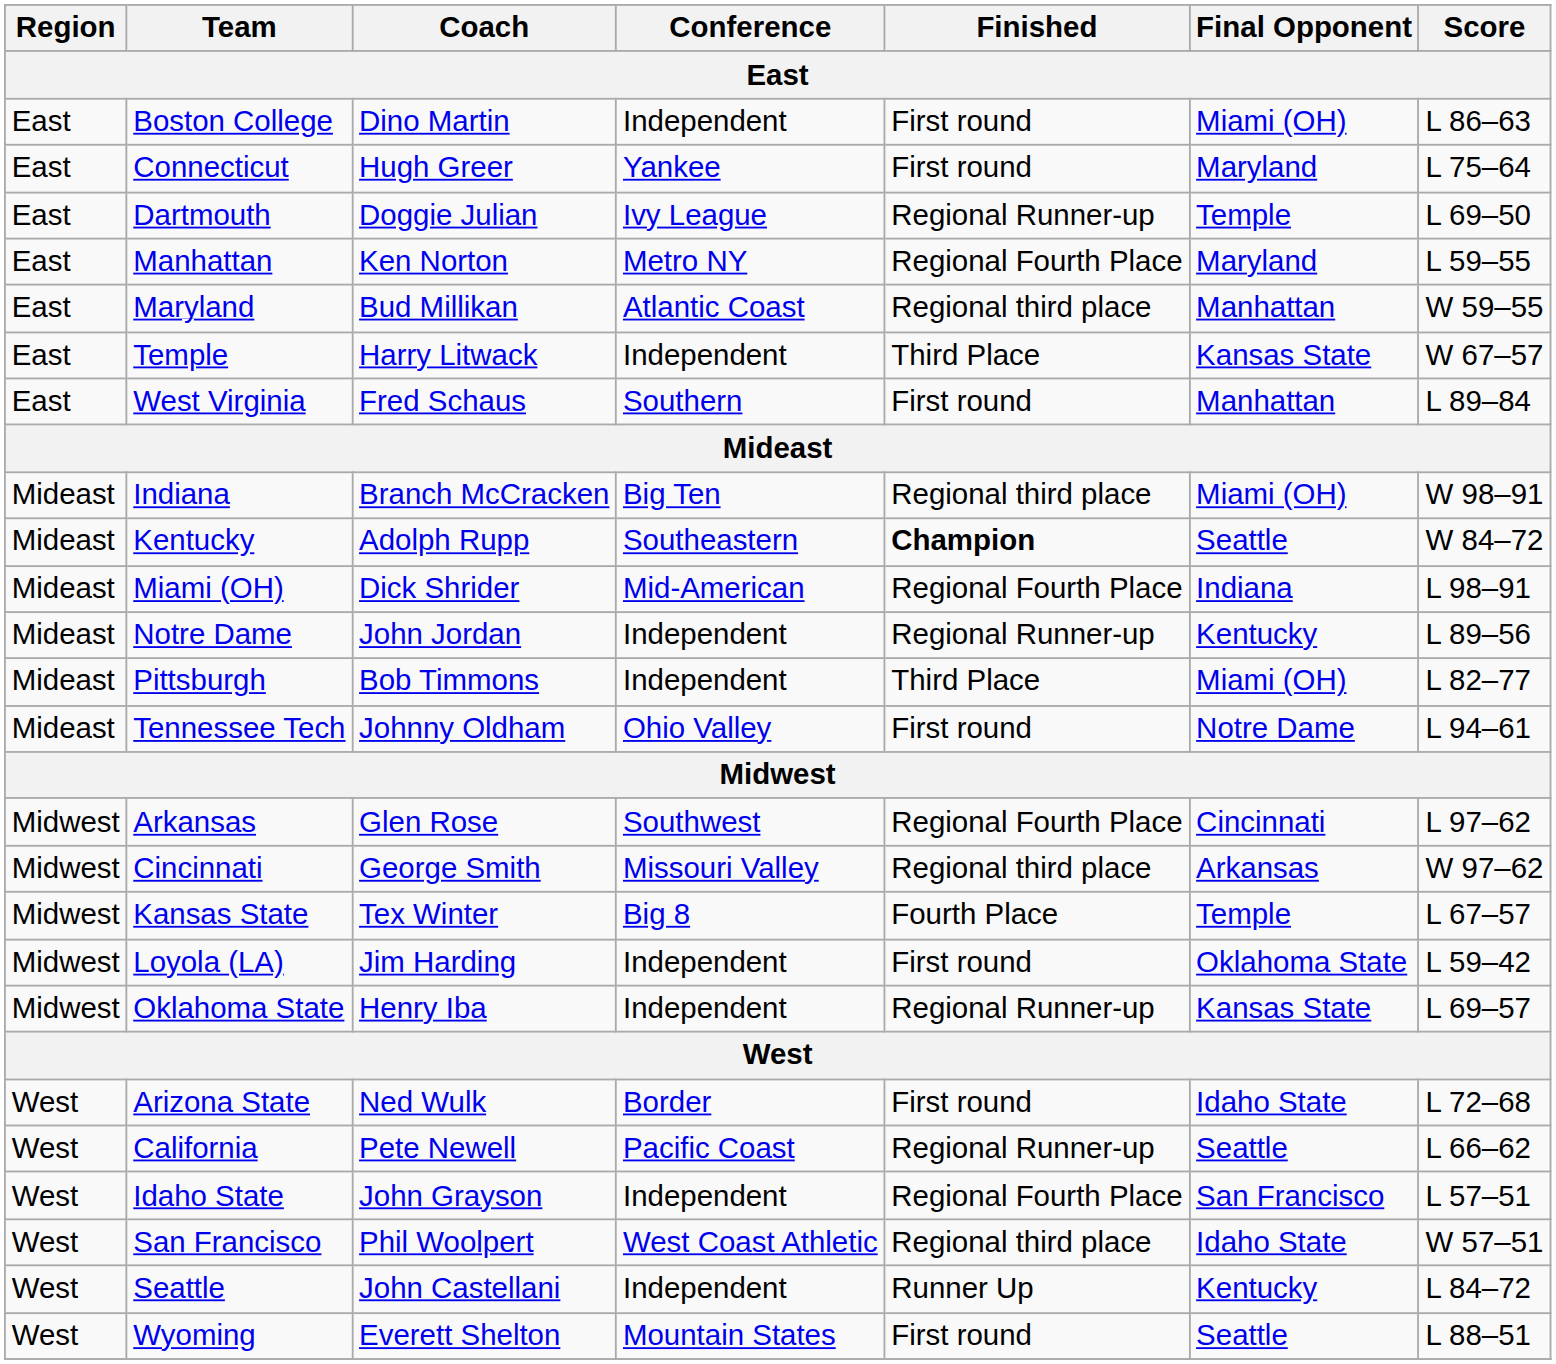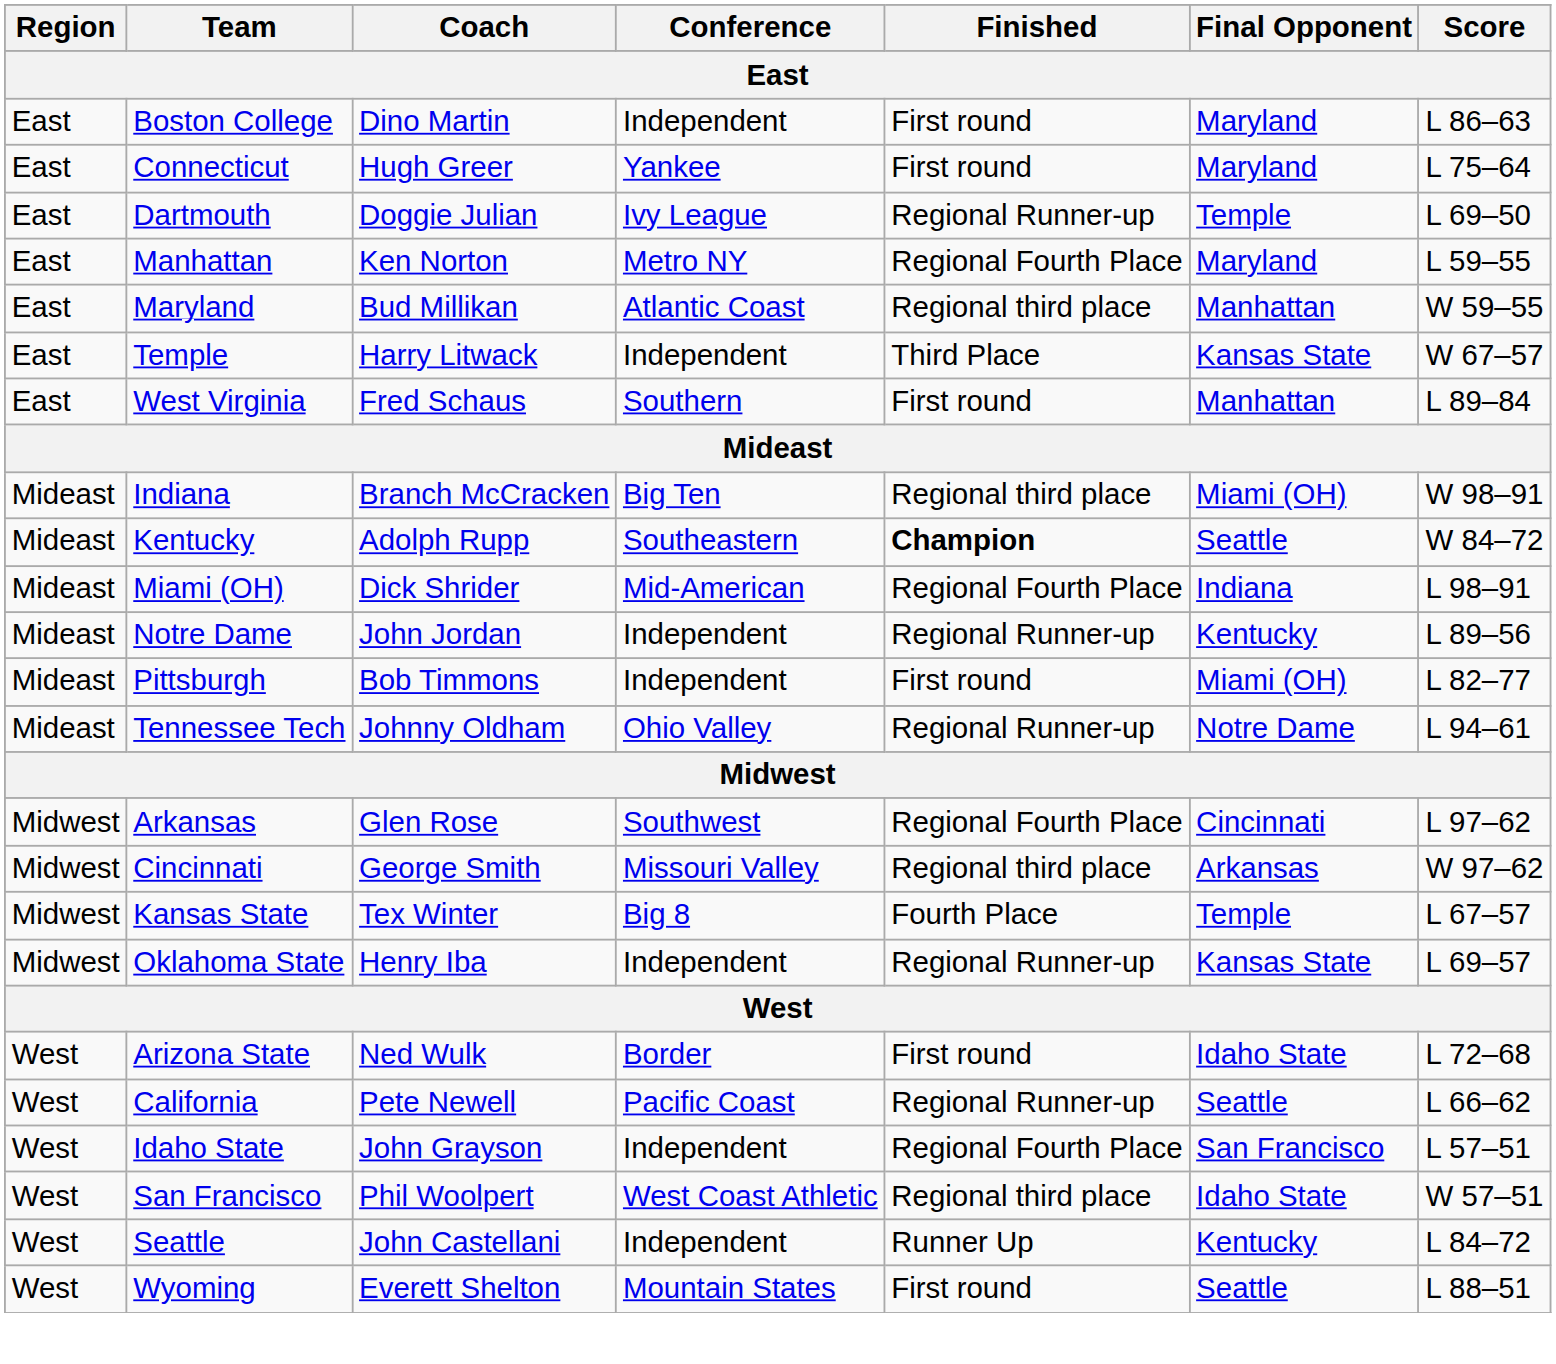Boston College | Final Opponent: Miami (OH) -> Maryland
Pittsburgh | Finished: Third Place -> First round
Tennessee Tech | Finished: First round -> Regional Runner-up
- row: Midwest | Loyola (LA) | Jim Harding | Independent | First round | Oklahoma State | L 59–42
